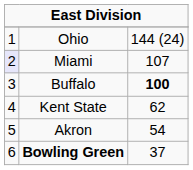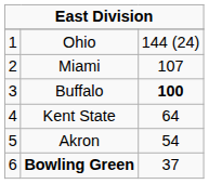Miami | column 1: lavender background -> no background
Kent State | column 3: 62 -> 64
